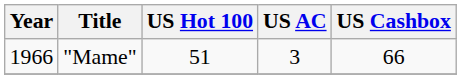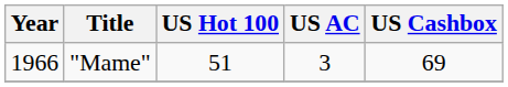"Mame" | US Cashbox: 66 -> 69
